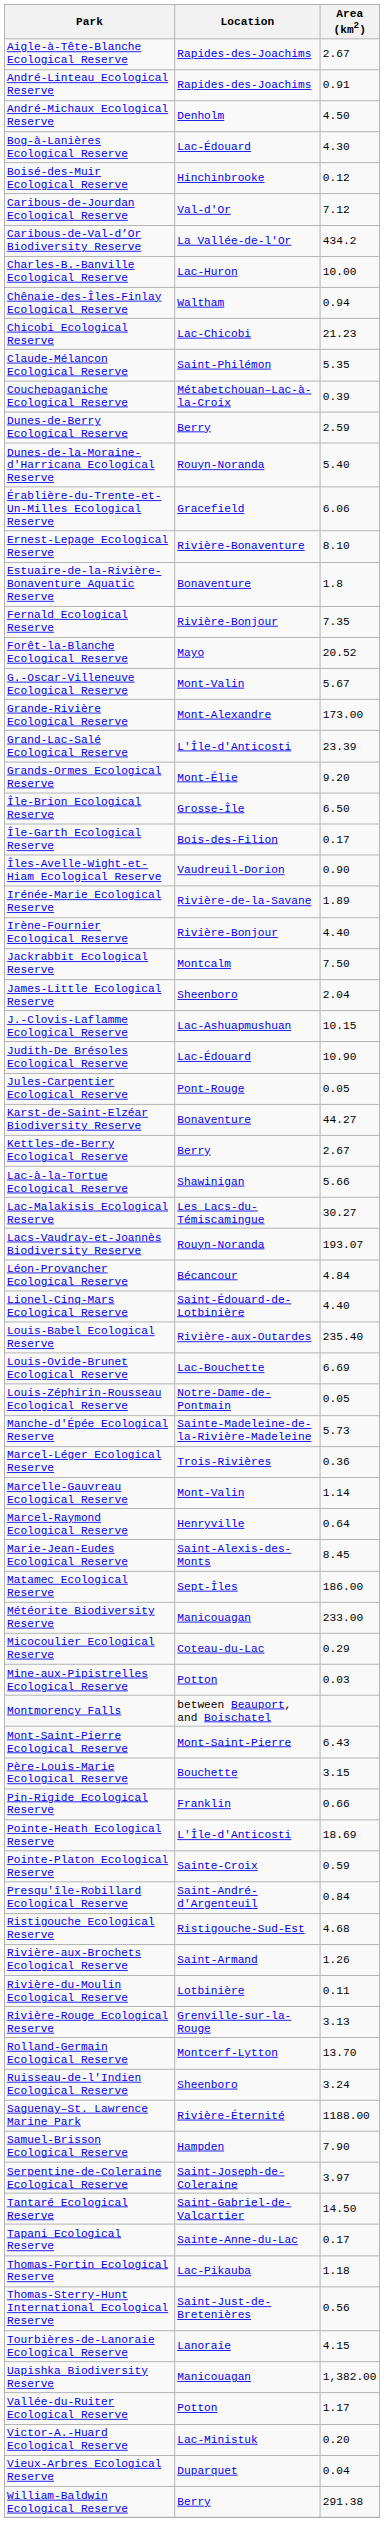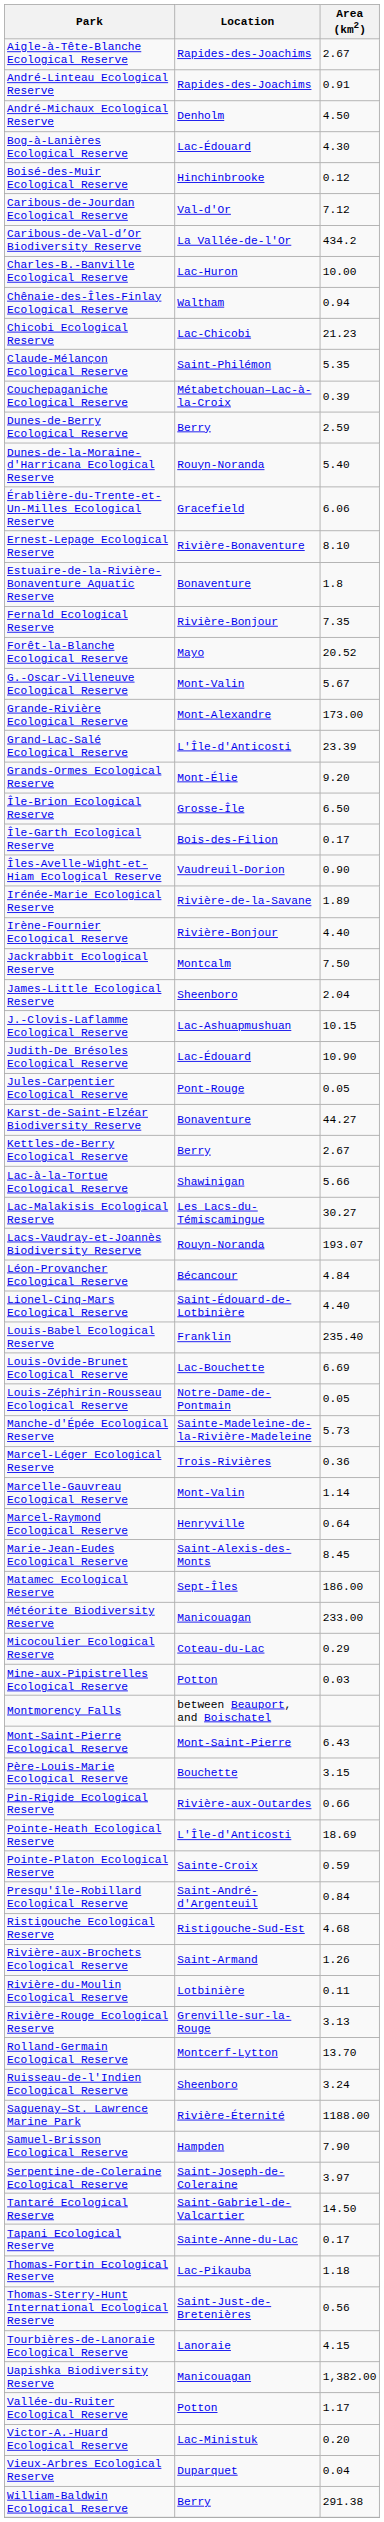Louis-Babel Ecological Reserve | Location: Rivière-aux-Outardes -> Franklin
Pin-Rigide Ecological Reserve | Location: Franklin -> Rivière-aux-Outardes
